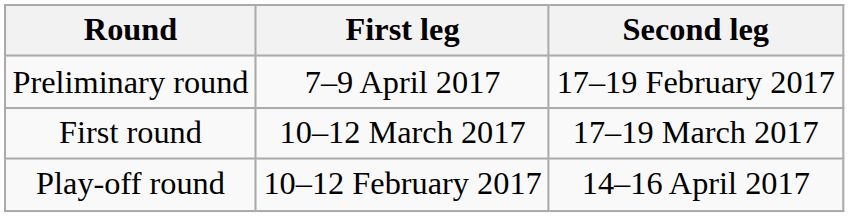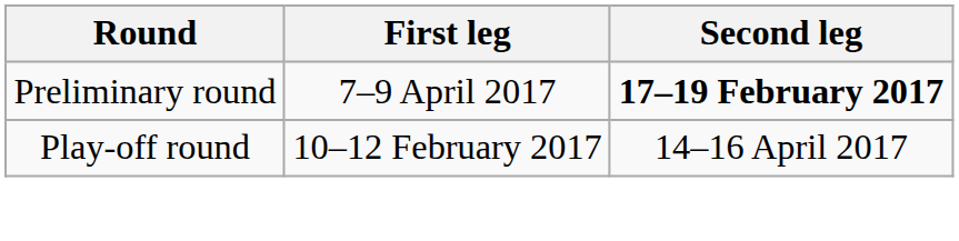Preliminary round | Second leg: normal -> bold
- row: First round | 10–12 March 2017 | 17–19 March 2017
